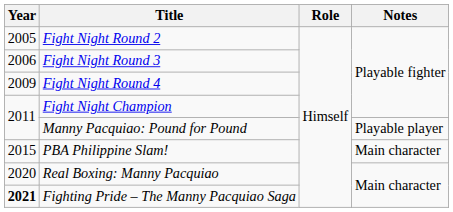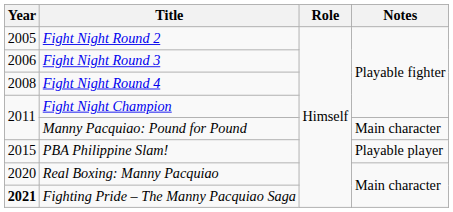Fight Night Round 4 | Year: 2009 -> 2008
Manny Pacquiao: Pound for Pound | Notes: Playable player -> Main character
PBA Philippine Slam! | Notes: Main character -> Playable player
